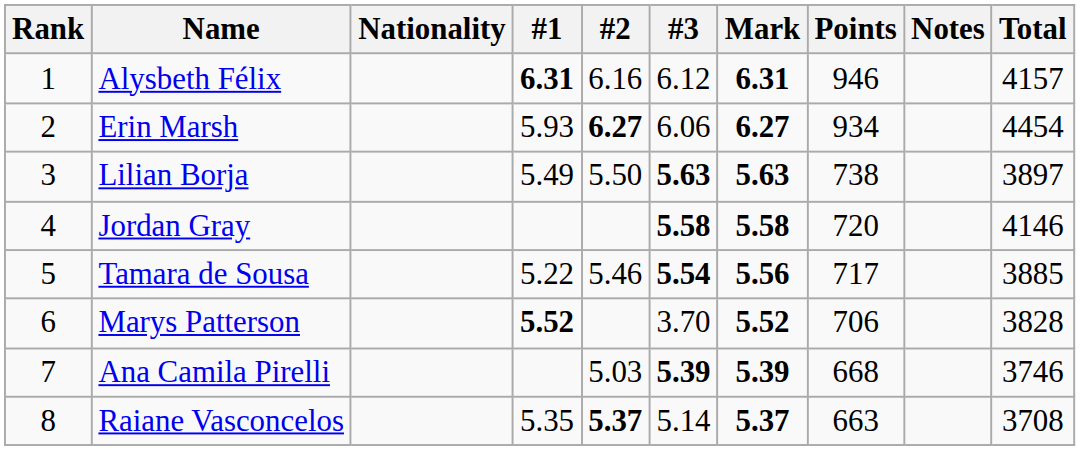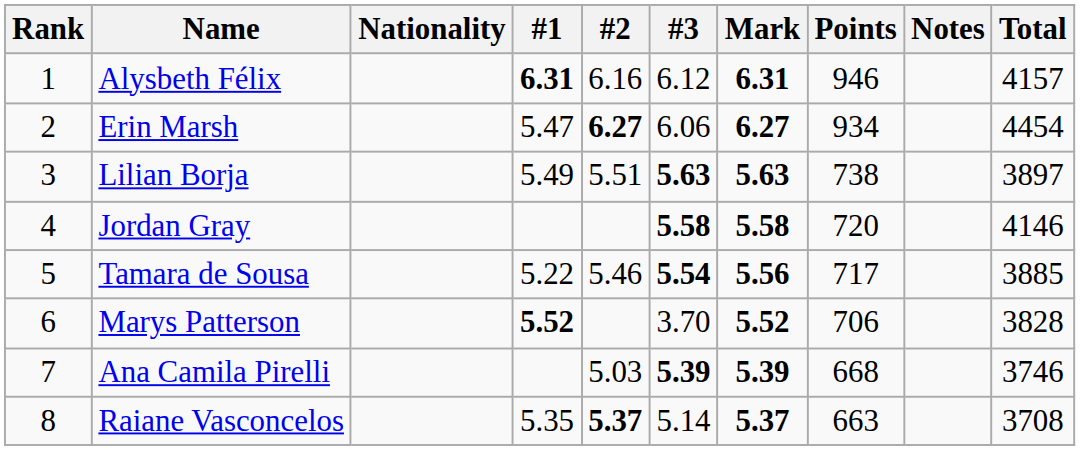Erin Marsh | #1: 5.93 -> 5.47
Lilian Borja | #2: 5.50 -> 5.51
